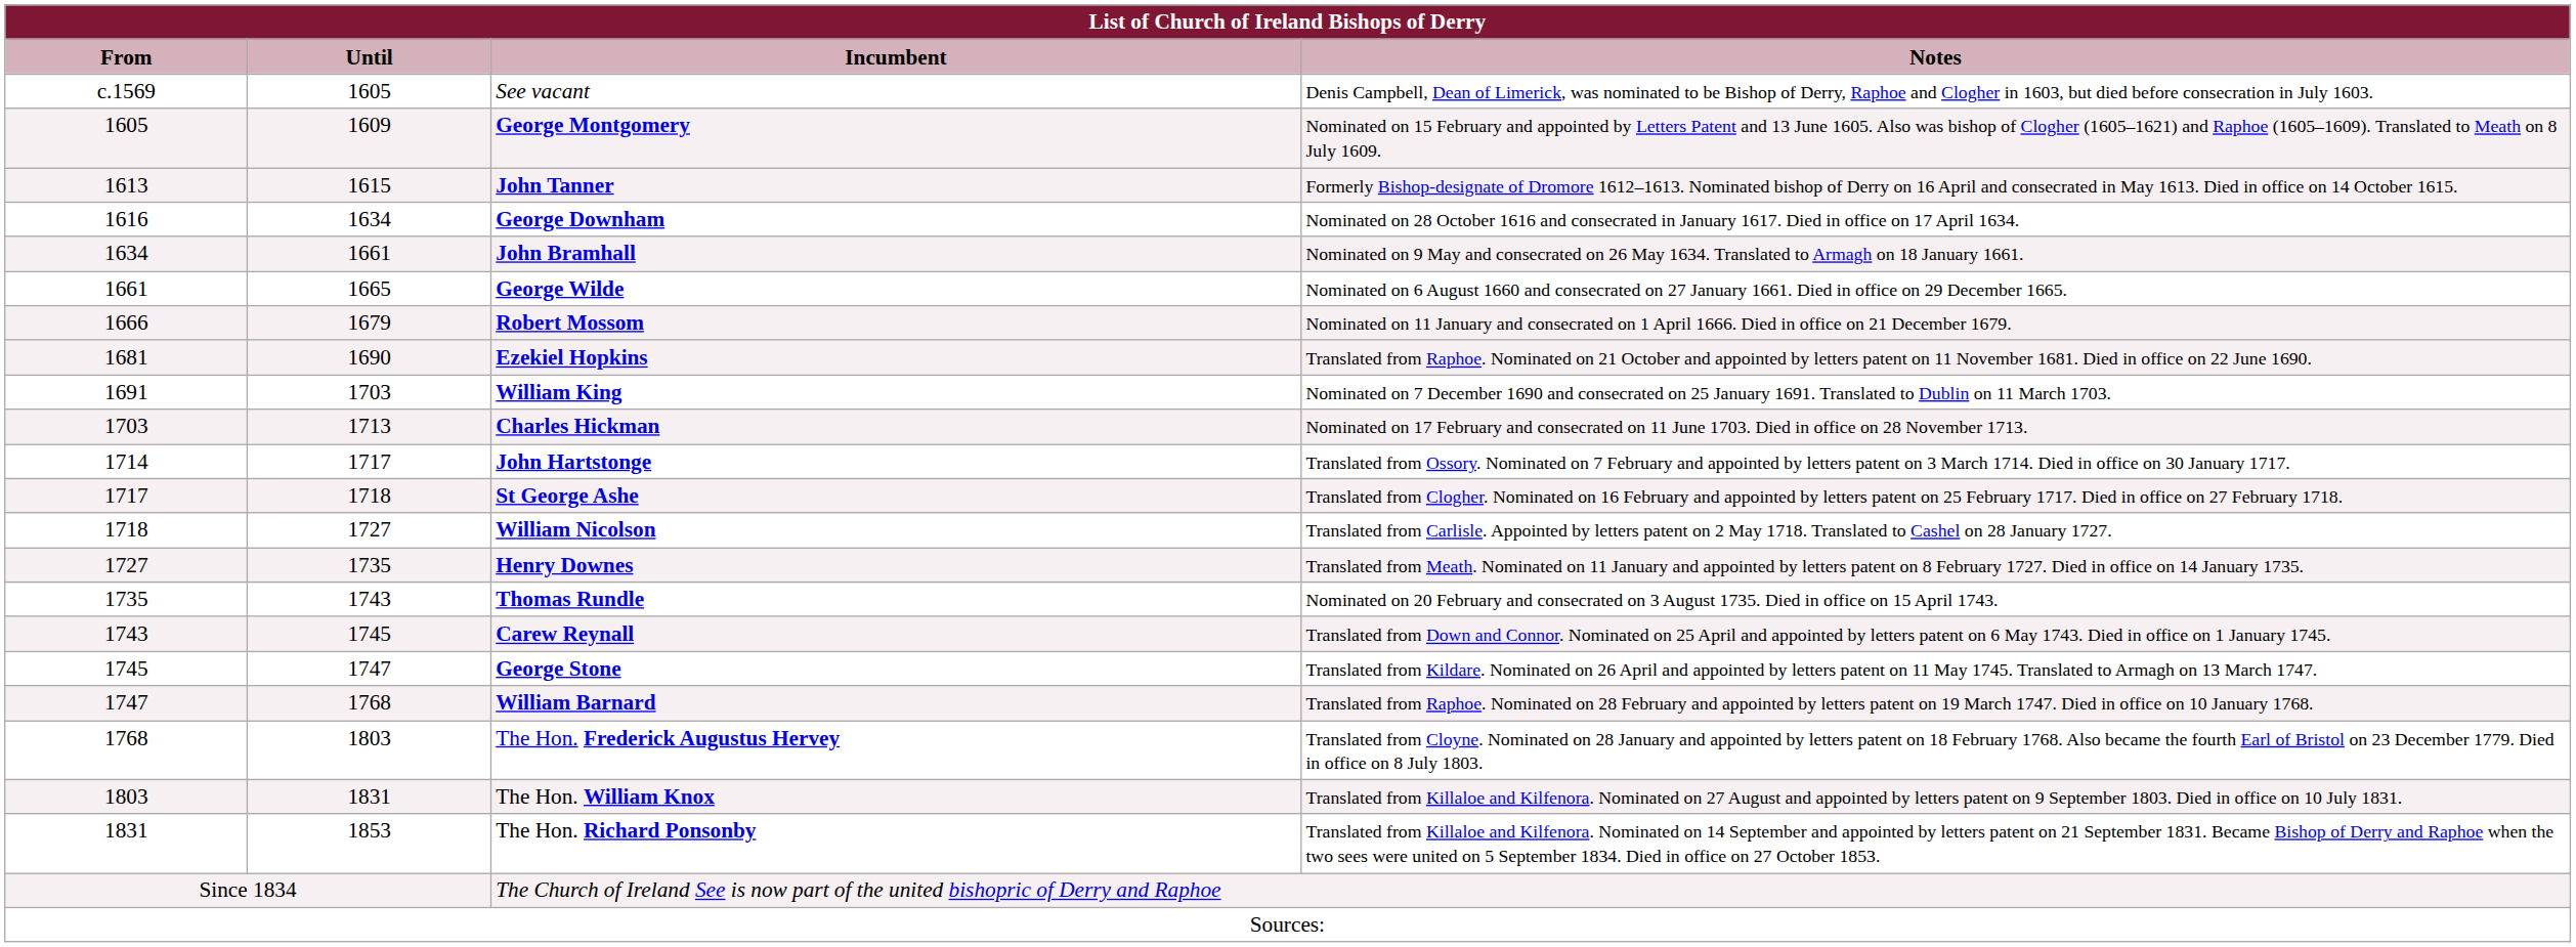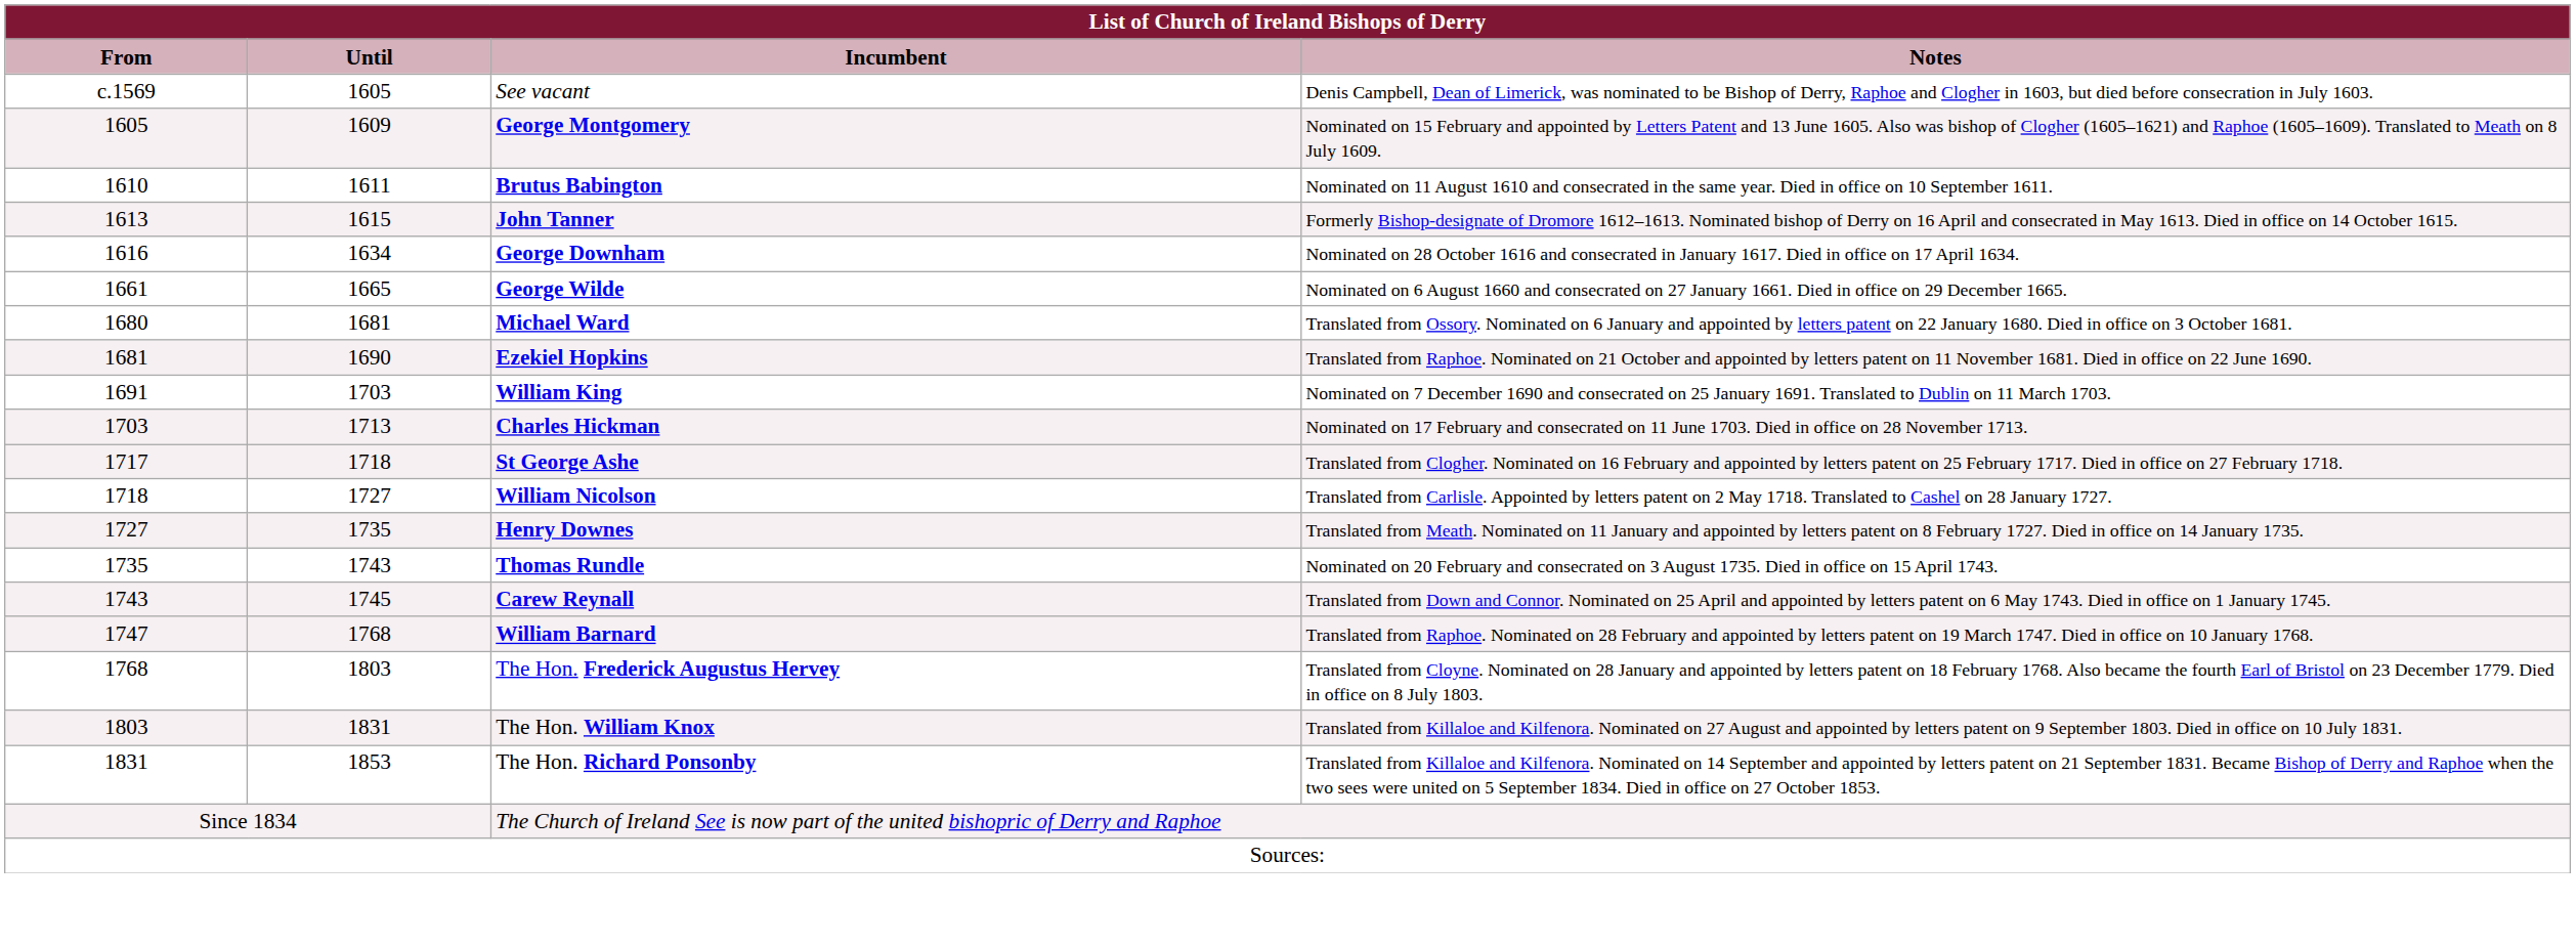+ row: 1610 | 1611 | Brutus Babington | Nominated on 11 August 1610 and consecrated in the same year. Died in office on 10 September 1611.
- row: 1634 | 1661 | John Bramhall | Nominated on 9 May and consecrated on 26 May 1634. Translated to Armagh on 18 January 1661.
- row: 1666 | 1679 | Robert Mossom | Nominated on 11 January and consecrated on 1 April 1666. Died in office on 21 December 1679.
+ row: 1680 | 1681 | Michael Ward | Translated from Ossory. Nominated on 6 January and appointed by letters patent on 22 January 1680. Died in office on 3 October 1681.
- row: 1714 | 1717 | John Hartstonge | Translated from Ossory. Nominated on 7 February and appointed by letters patent on 3 March 1714. Died in office on 30 January 1717.
- row: 1745 | 1747 | George Stone | Translated from Kildare. Nominated on 26 April and appointed by letters patent on 11 May 1745. Translated to Armagh on 13 March 1747.
